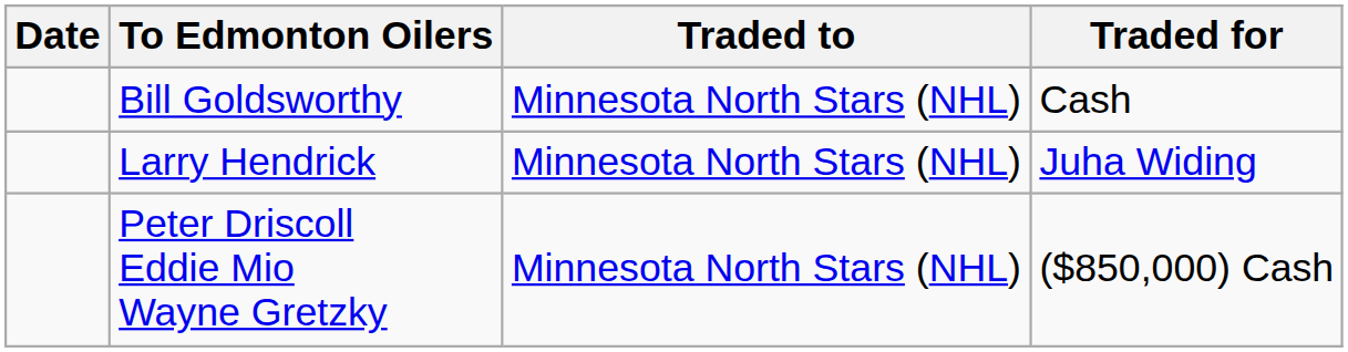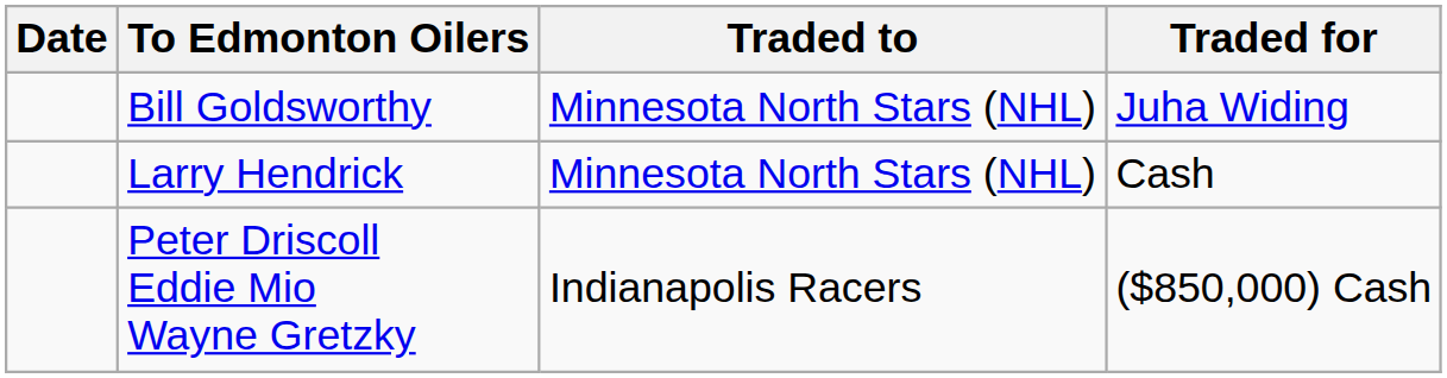Bill Goldsworthy | Traded for: Cash -> Juha Widing
Larry Hendrick | Traded for: Juha Widing -> Cash
Peter Driscoll Eddie Mio Wayne Gretzky | Traded to: Minnesota North Stars (NHL) -> Indianapolis Racers
